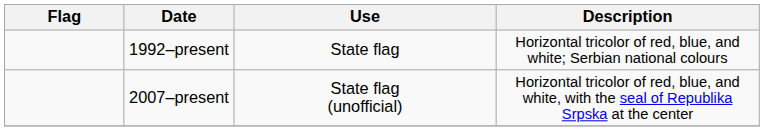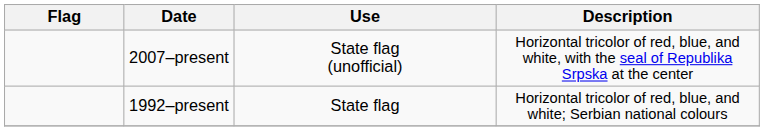rows swapped: 1992–present <-> 2007–present
